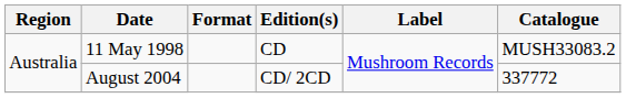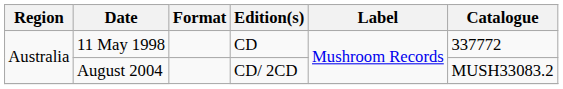11 May 1998 | Catalogue: MUSH33083.2 -> 337772
August 2004 | Catalogue: 337772 -> MUSH33083.2
